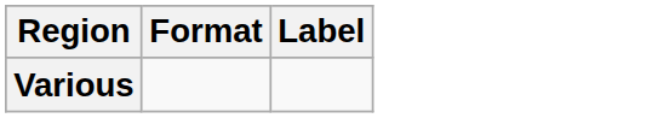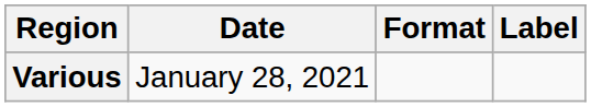+ column: Date | January 28, 2021
